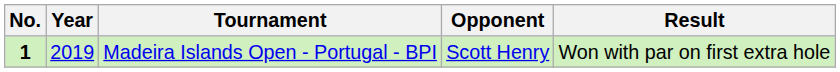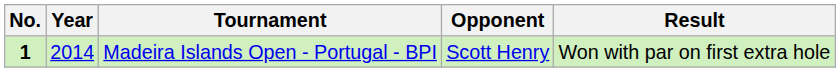Madeira Islands Open - Portugal - BPI | Year: 2019 -> 2014
